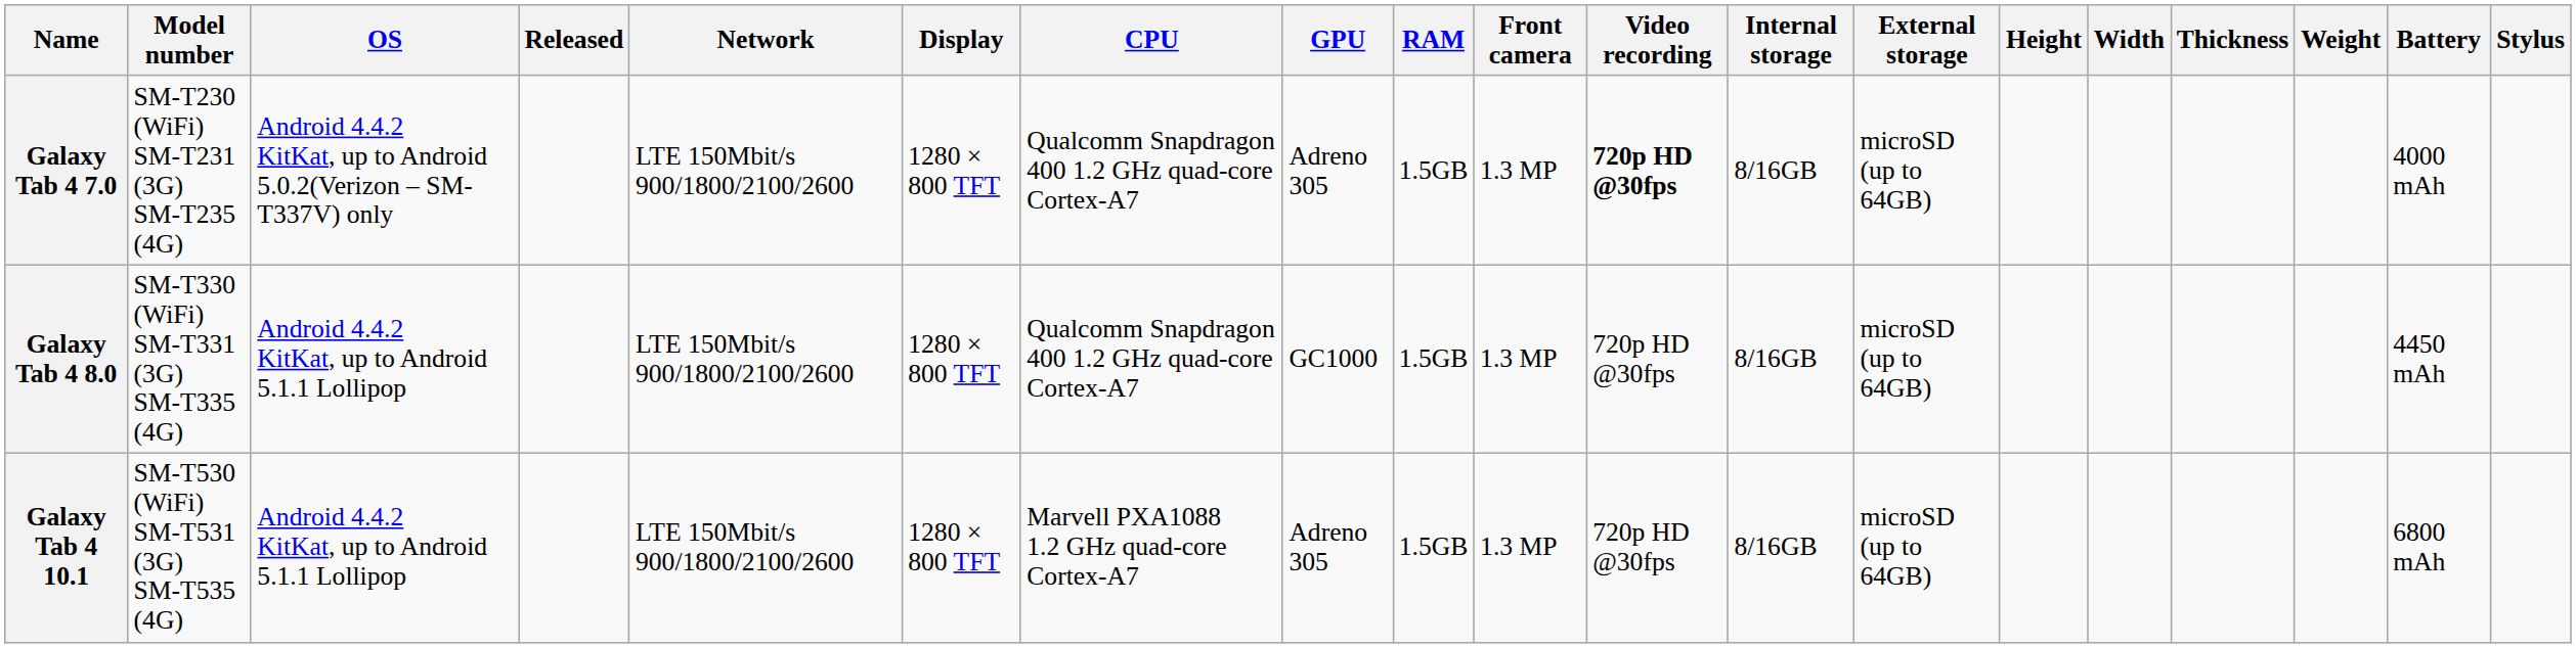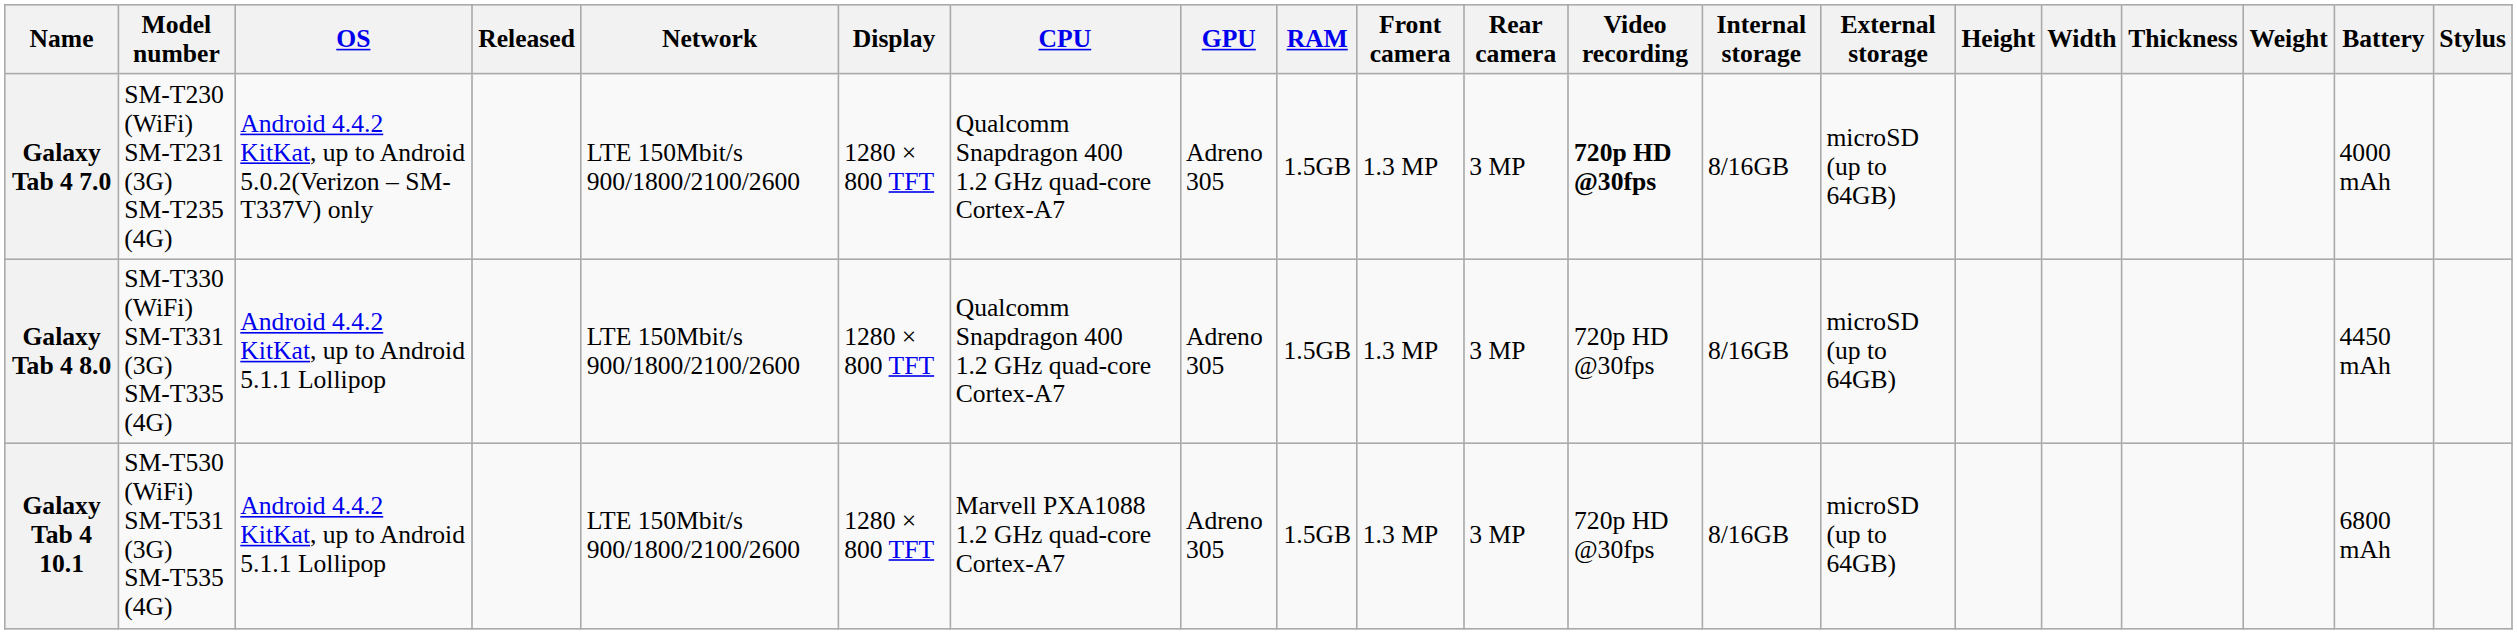+ column: Rear camera | 3 MP | 3 MP | 3 MP
Galaxy Tab 4 8.0 | GPU: GC1000 -> Adreno 305
